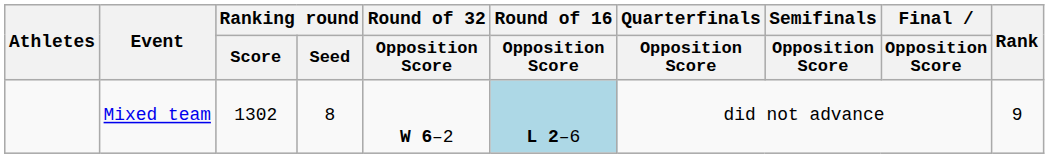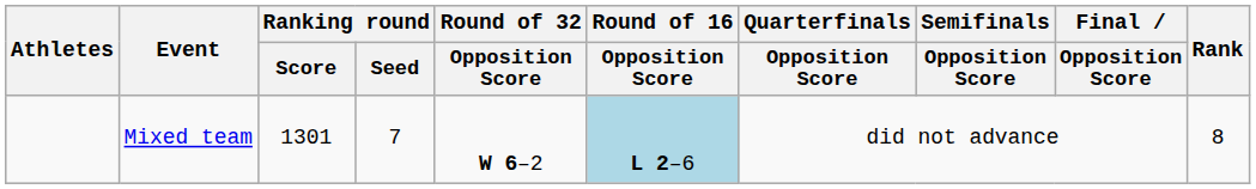Mixed team | Ranking round / Score: 1302 -> 1301
Mixed team | Ranking round / Seed: 8 -> 7
Mixed team | Rank: 9 -> 8
